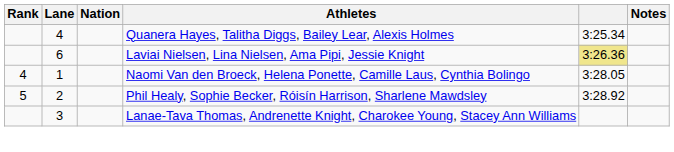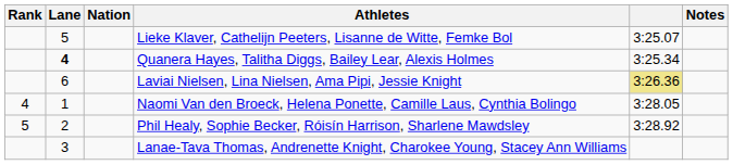+ row: 5 | Lieke Klaver, Cathelijn Peeters, Lisanne de Witte, Femke Bol | 3:25.07
Quanera Hayes, Talitha Diggs, Bailey Lear, Alexis Holmes | Lane: normal -> bold
